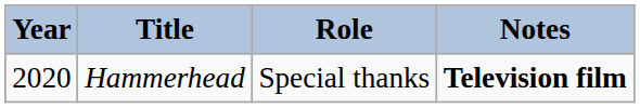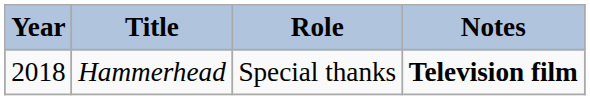Hammerhead | Year: 2020 -> 2018
